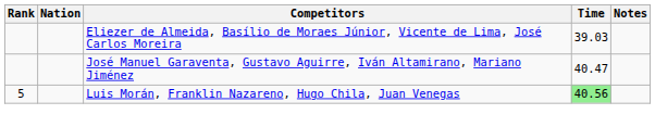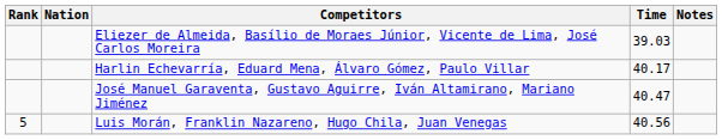+ row: Harlin Echevarría, Eduard Mena, Álvaro Gómez, Paulo Villar | 40.17
Luis Morán, Franklin Nazareno, Hugo Chila, Juan Venegas | Time: lightgreen background -> no background
